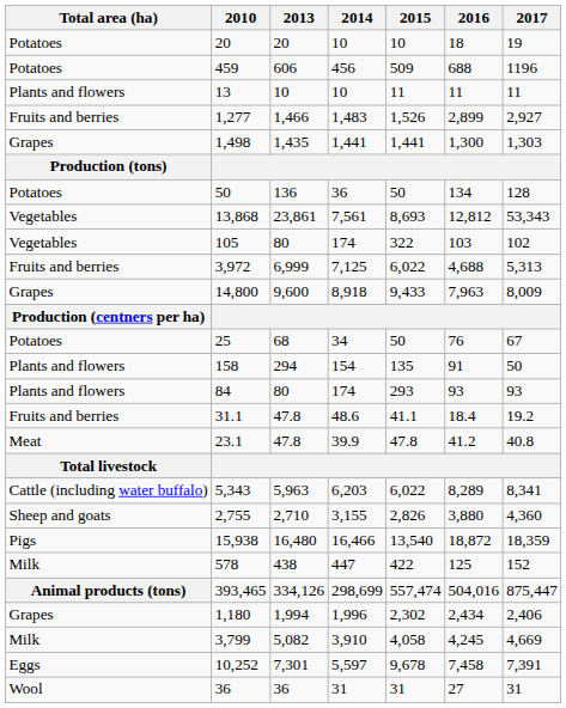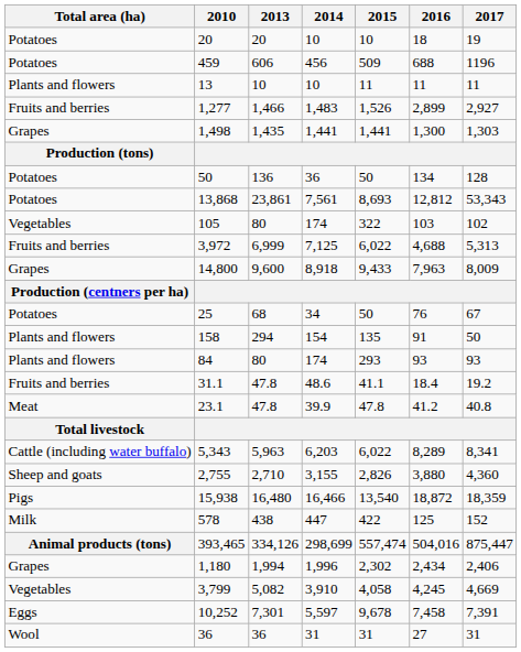13,868 | Total area (ha): Vegetables -> Potatoes
3,799 | Total area (ha): Milk -> Vegetables
